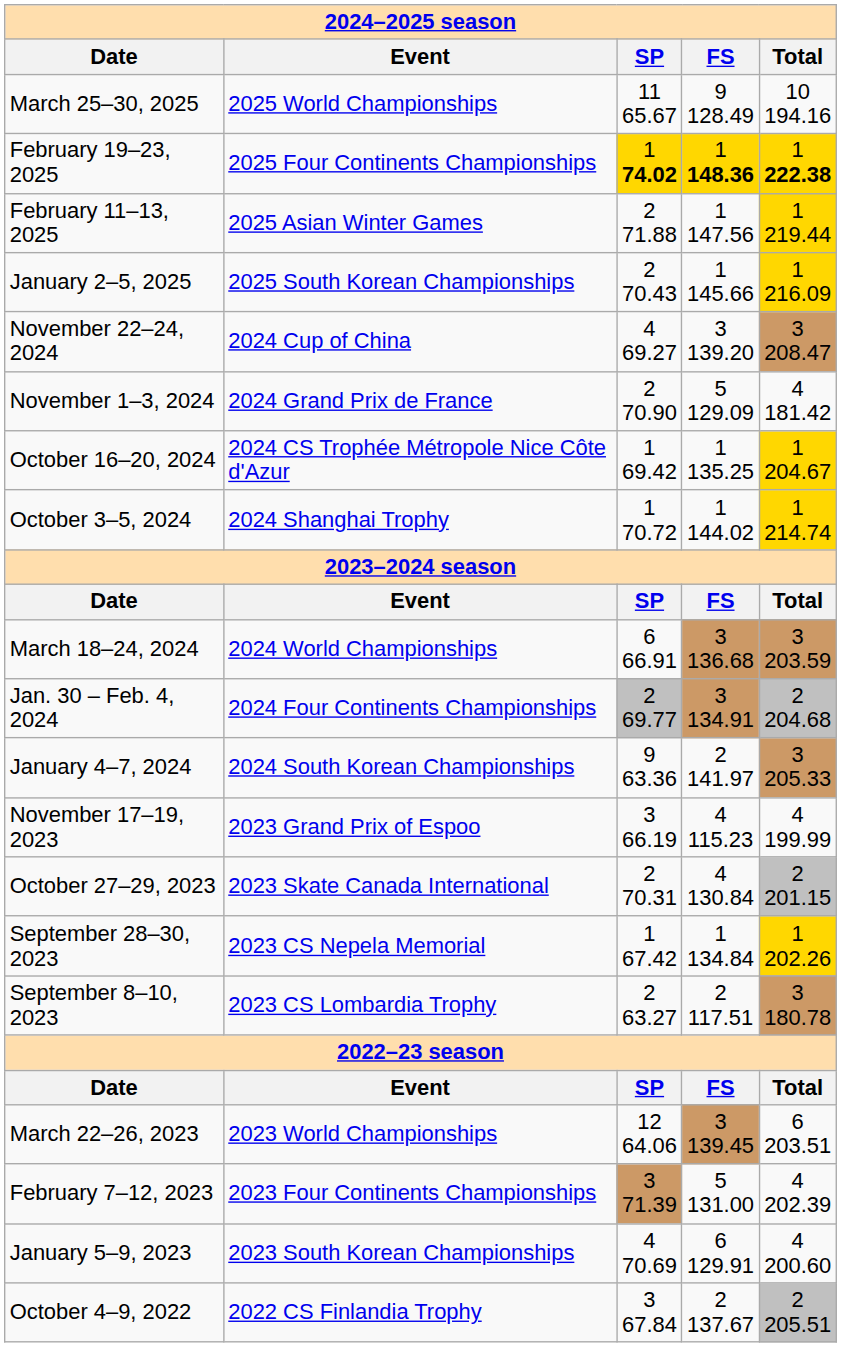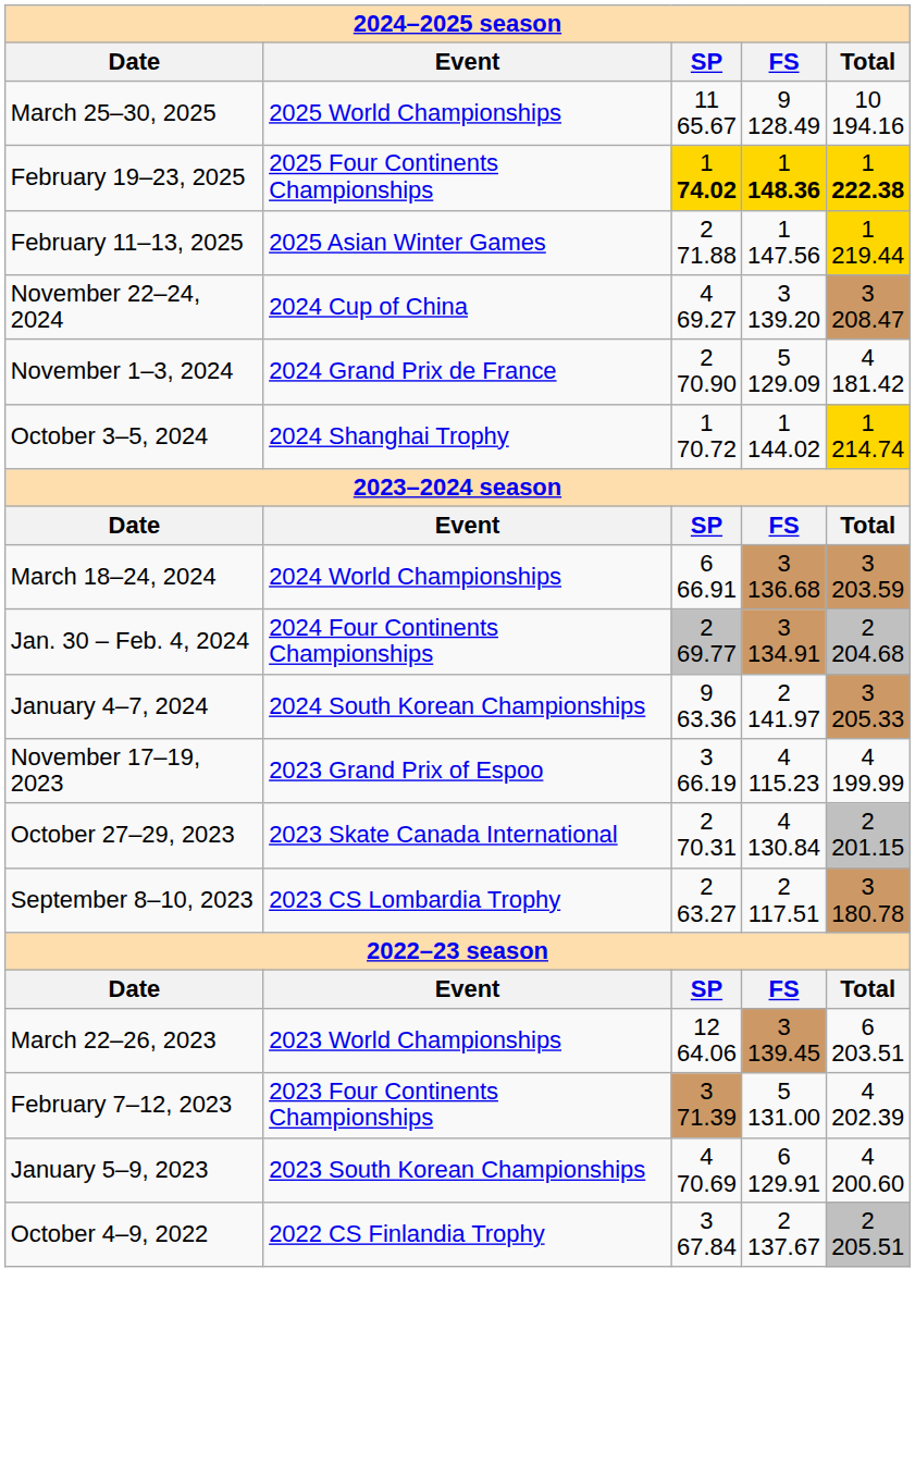- row: January 2–5, 2025 | 2025 South Korean Championships | 2 70.43 | 1 145.66 | 1 216.09
- row: October 16–20, 2024 | 2024 CS Trophée Métropole Nice Côte d'Azur | 1 69.42 | 1 135.25 | 1 204.67
- row: September 28–30, 2023 | 2023 CS Nepela Memorial | 1 67.42 | 1 134.84 | 1 202.26
